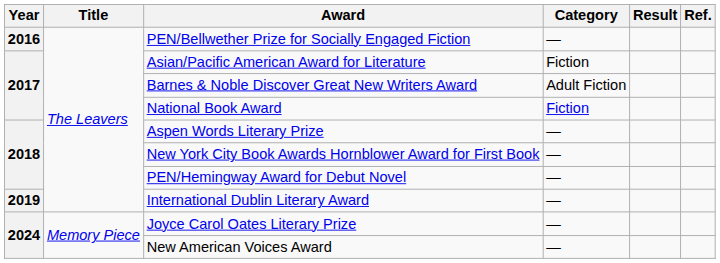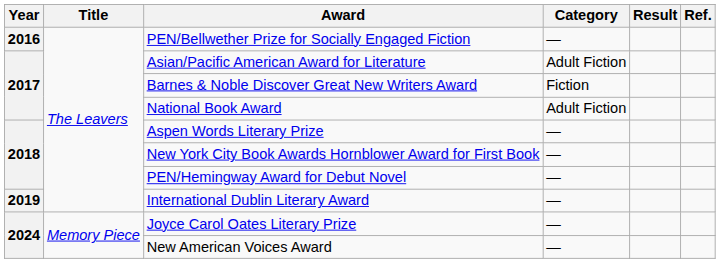Asian/Pacific American Award for Literature | Category: Fiction -> Adult Fiction
Barnes & Noble Discover Great New Writers Award | Category: Adult Fiction -> Fiction
National Book Award | Category: Fiction -> Adult Fiction
